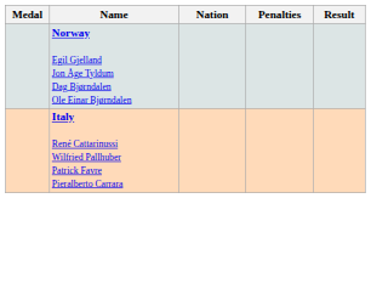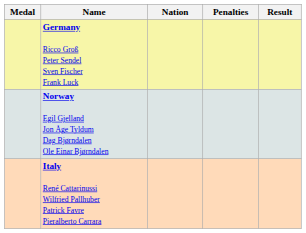+ row: Germany Ricco Groß Peter Sendel Sven Fischer Frank Luck
